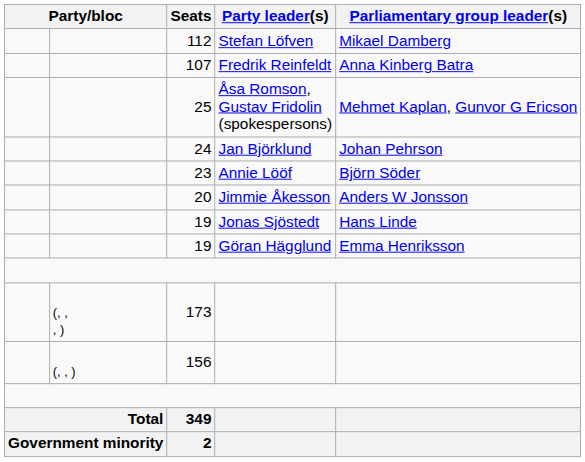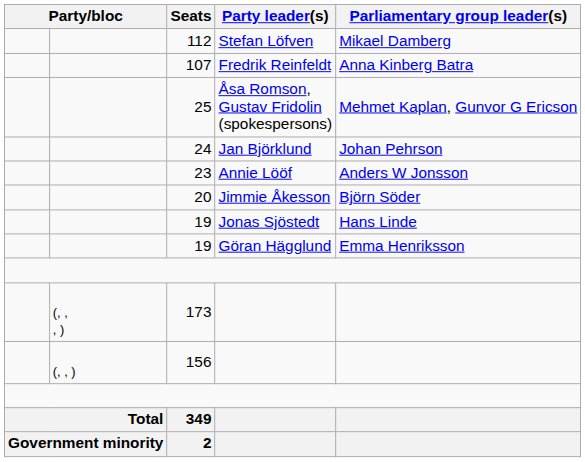23 | Parliamentary group leader(s): Björn Söder -> Anders W Jonsson
20 | Parliamentary group leader(s): Anders W Jonsson -> Björn Söder
